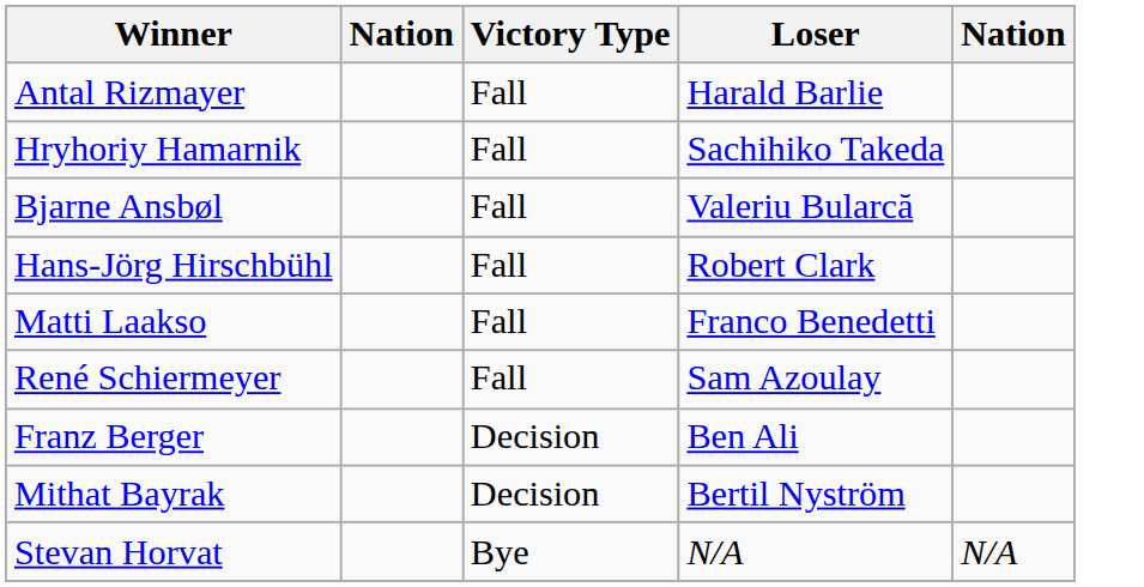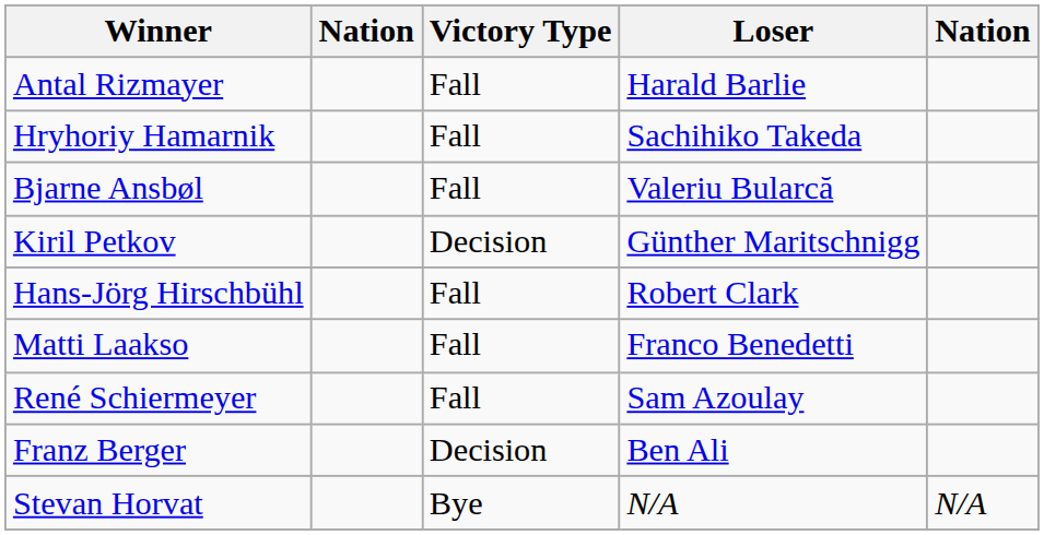+ row: Kiril Petkov | Decision | Günther Maritschnigg
- row: Mithat Bayrak | Decision | Bertil Nyström
